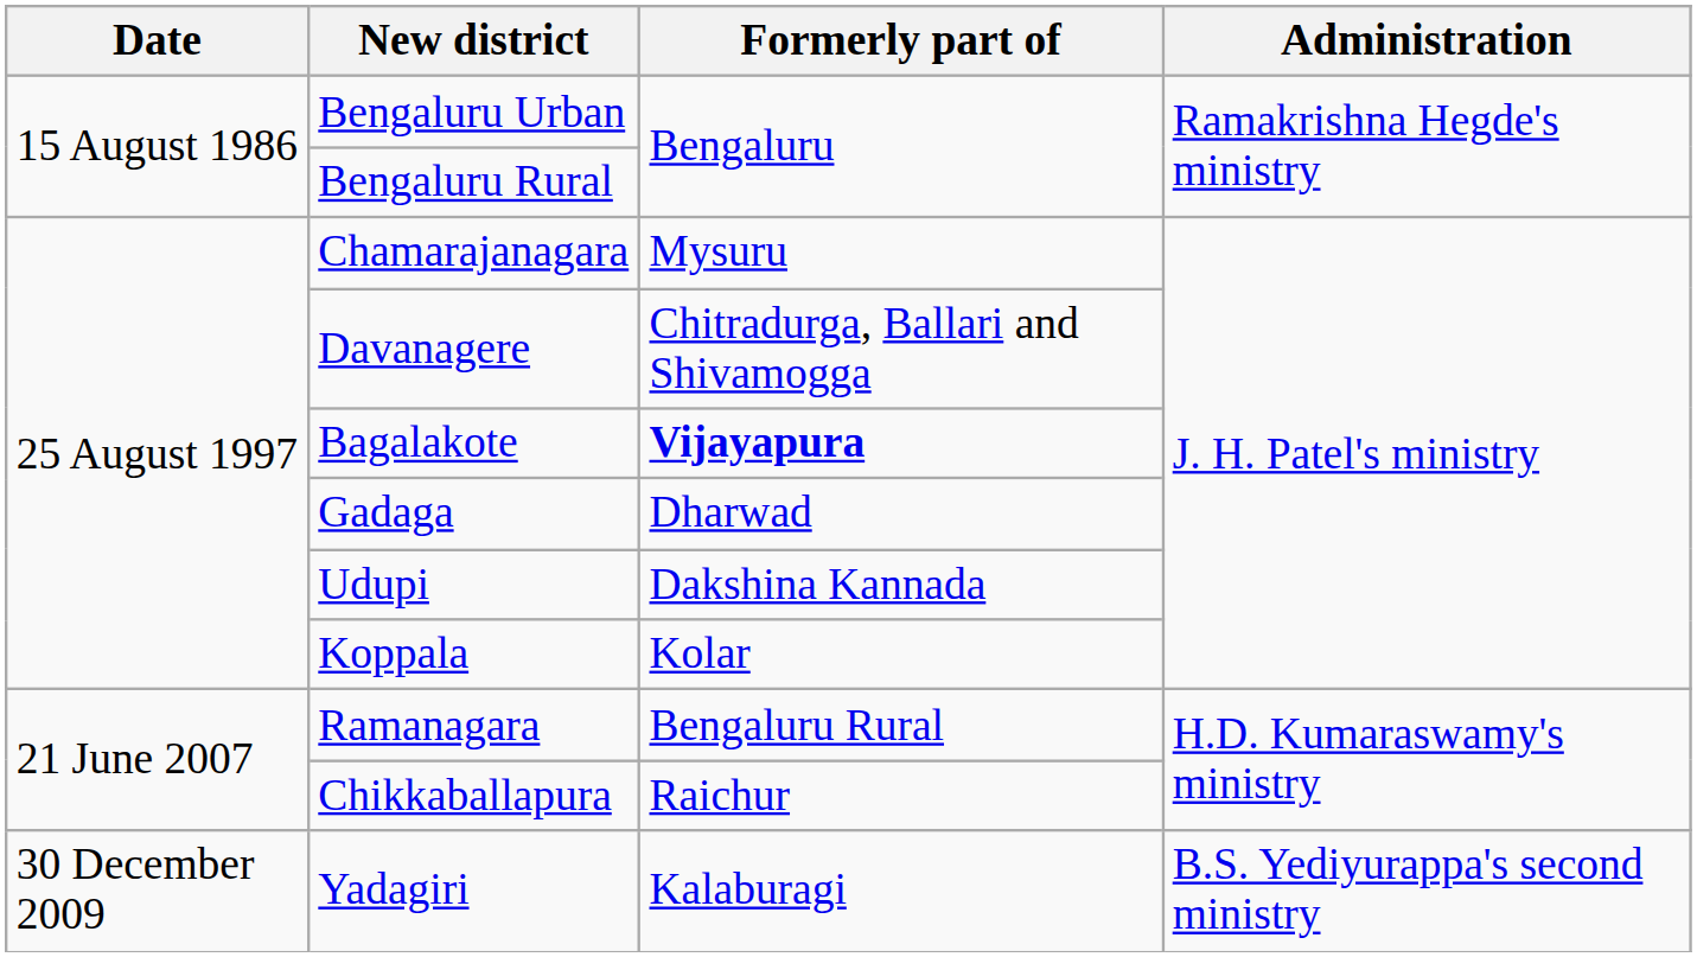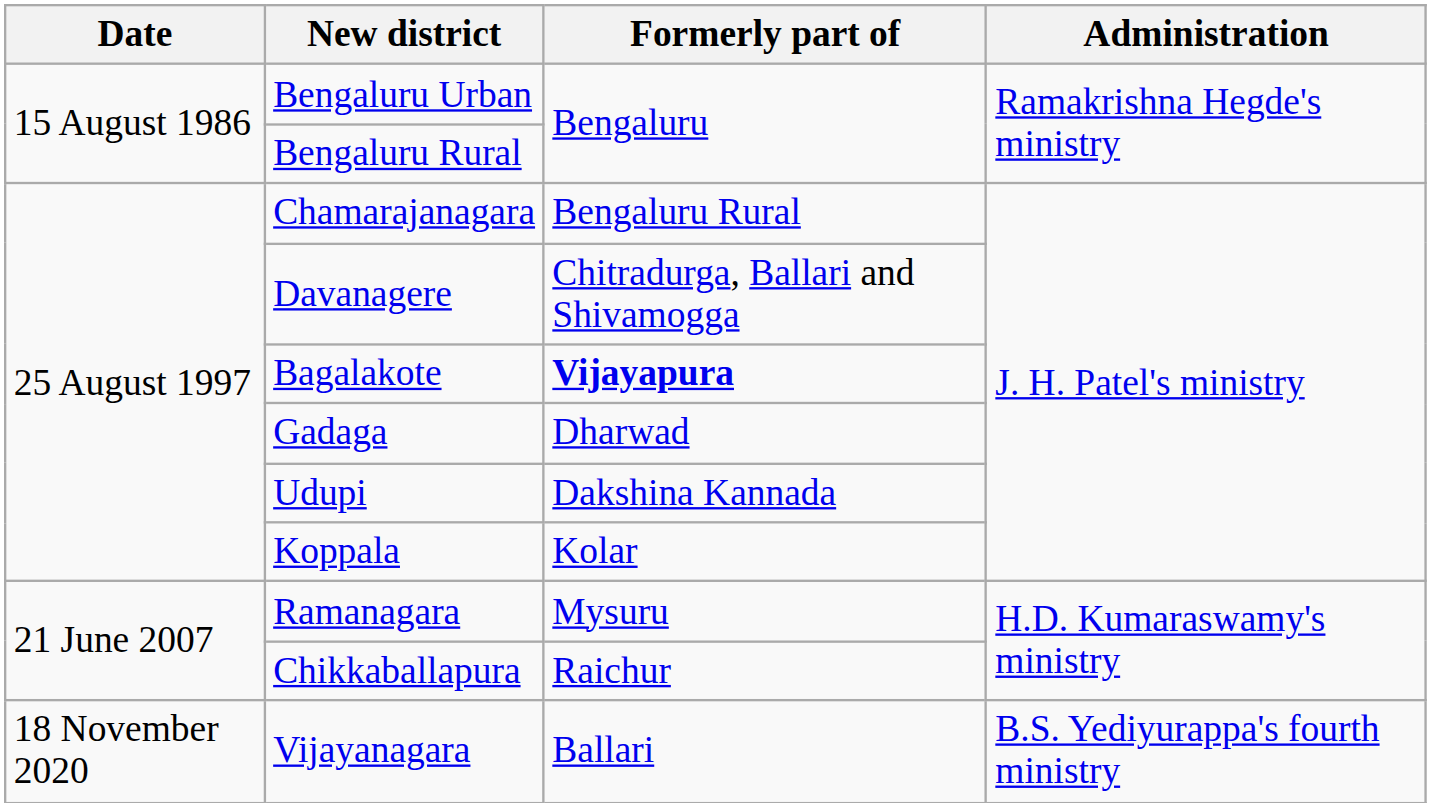Chamarajanagara | Formerly part of: Mysuru -> Bengaluru Rural
Ramanagara | Formerly part of: Bengaluru Rural -> Mysuru
- row: 30 December 2009 | Yadagiri | Kalaburagi | B.S. Yediyurappa's second ministry
+ row: 18 November 2020 | Vijayanagara | Ballari | B.S. Yediyurappa's fourth ministry
